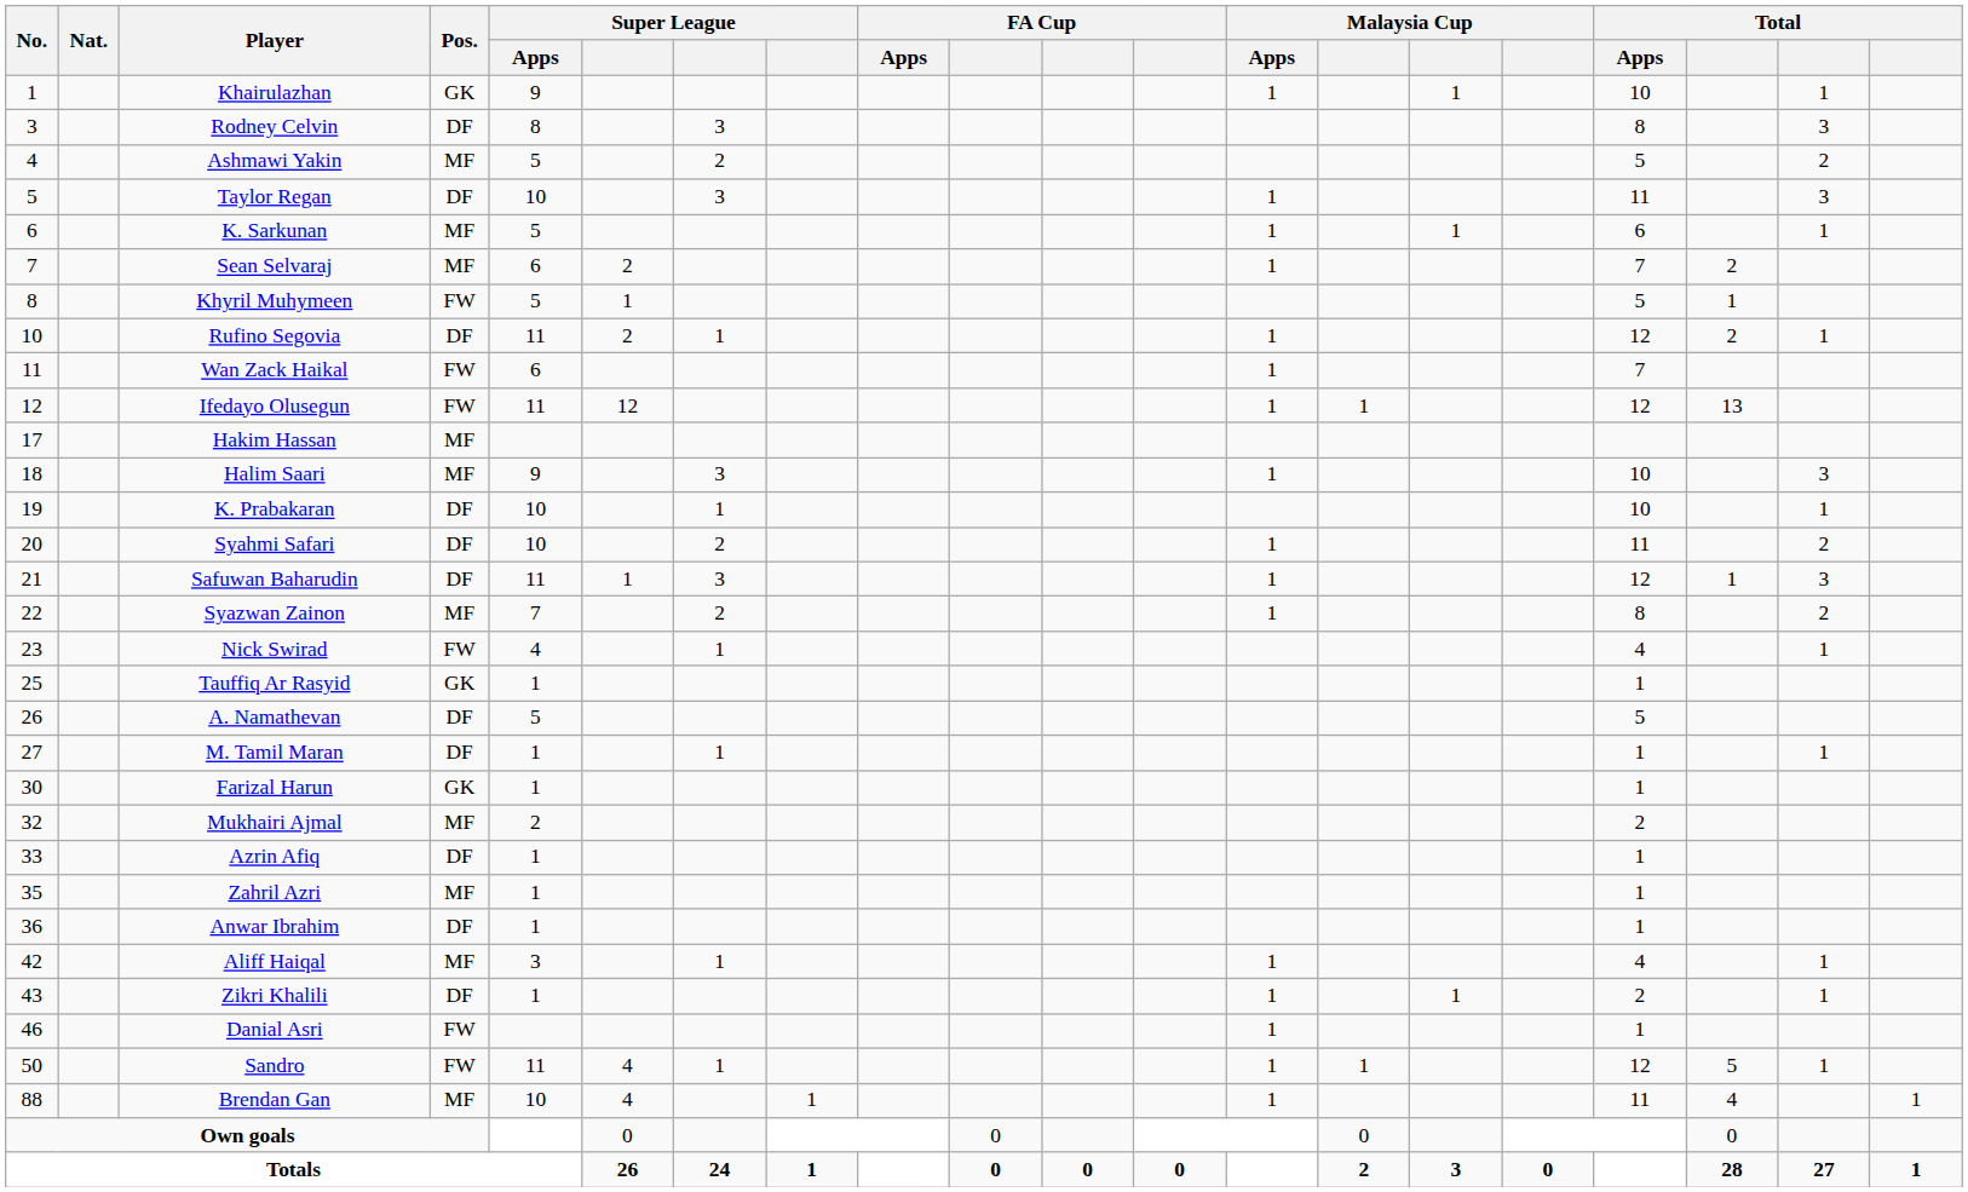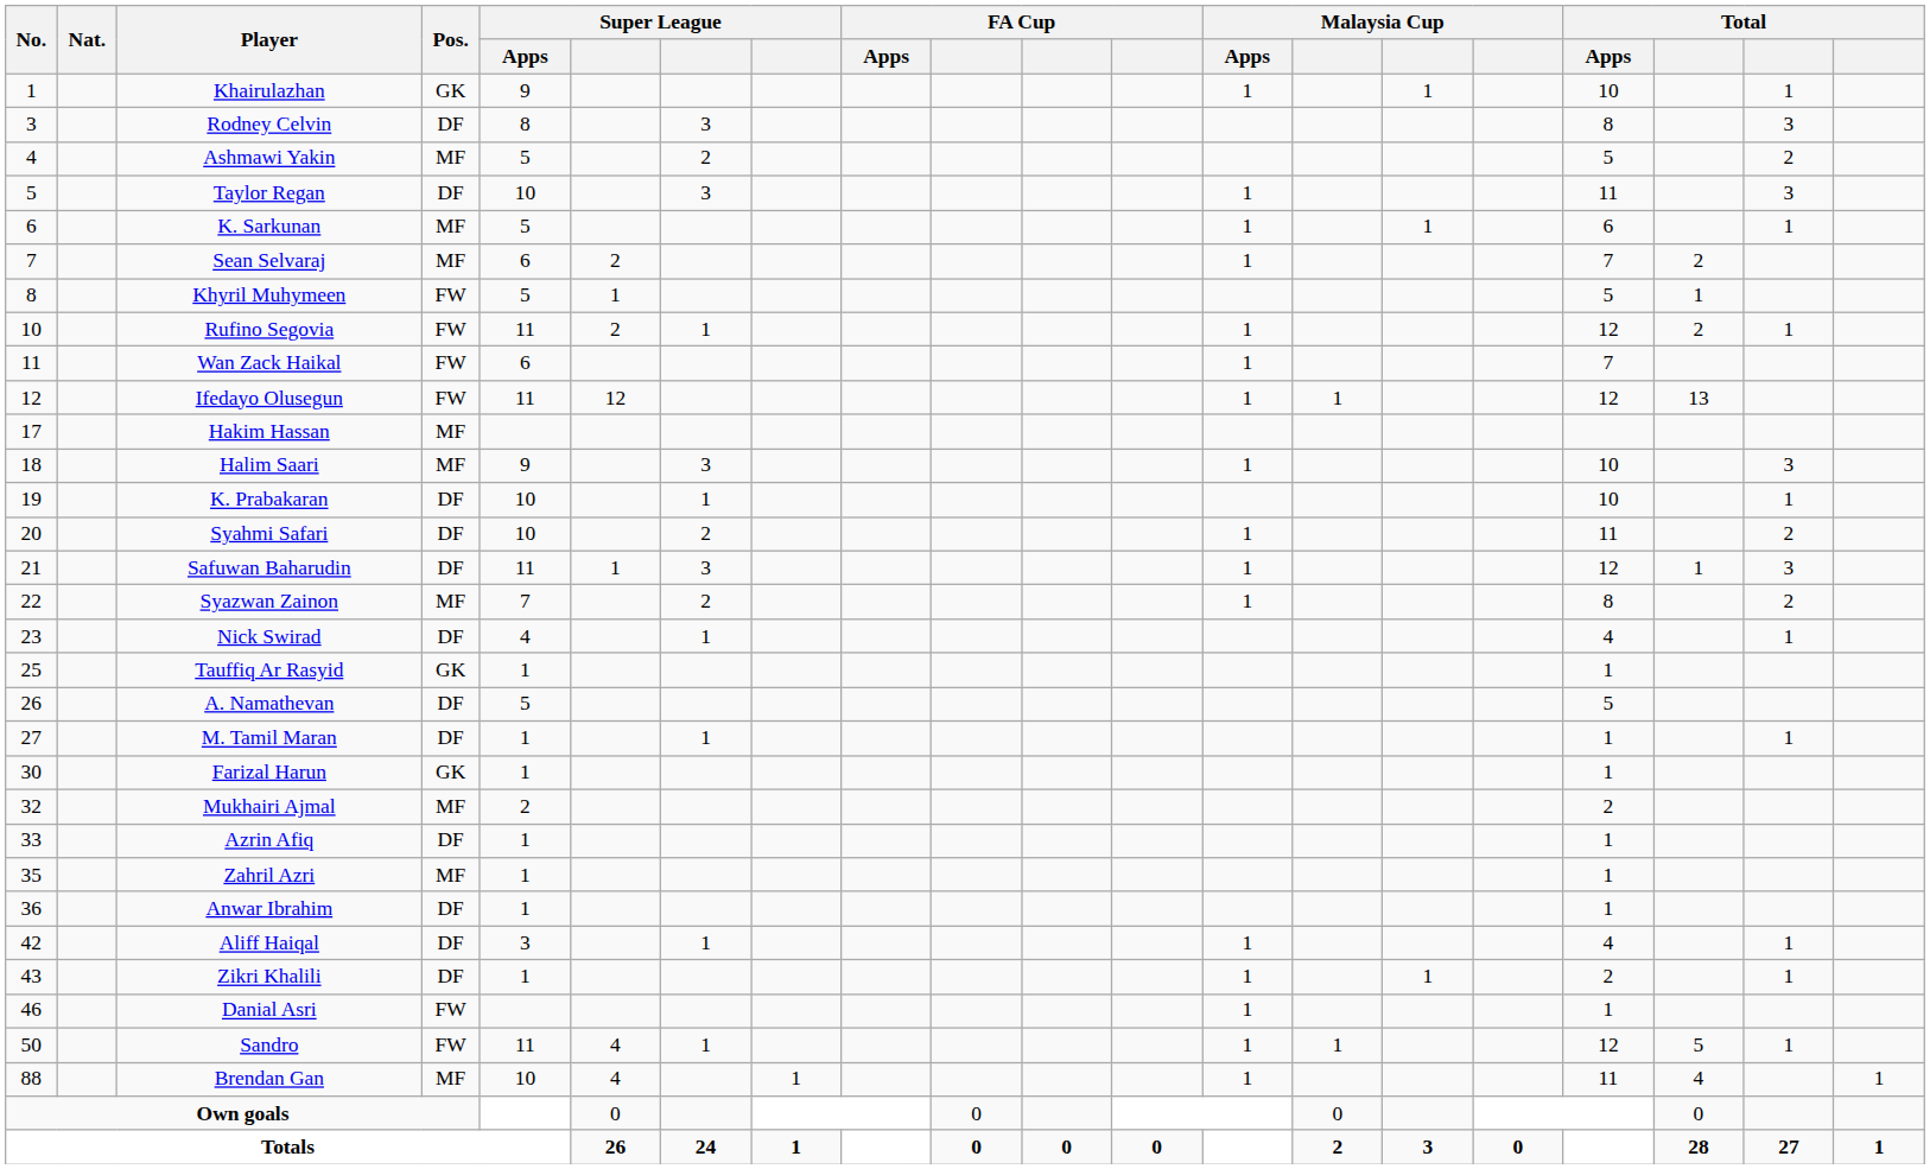Rufino Segovia | Pos.: DF -> FW
Nick Swirad | Pos.: FW -> DF
Aliff Haiqal | Pos.: MF -> DF
